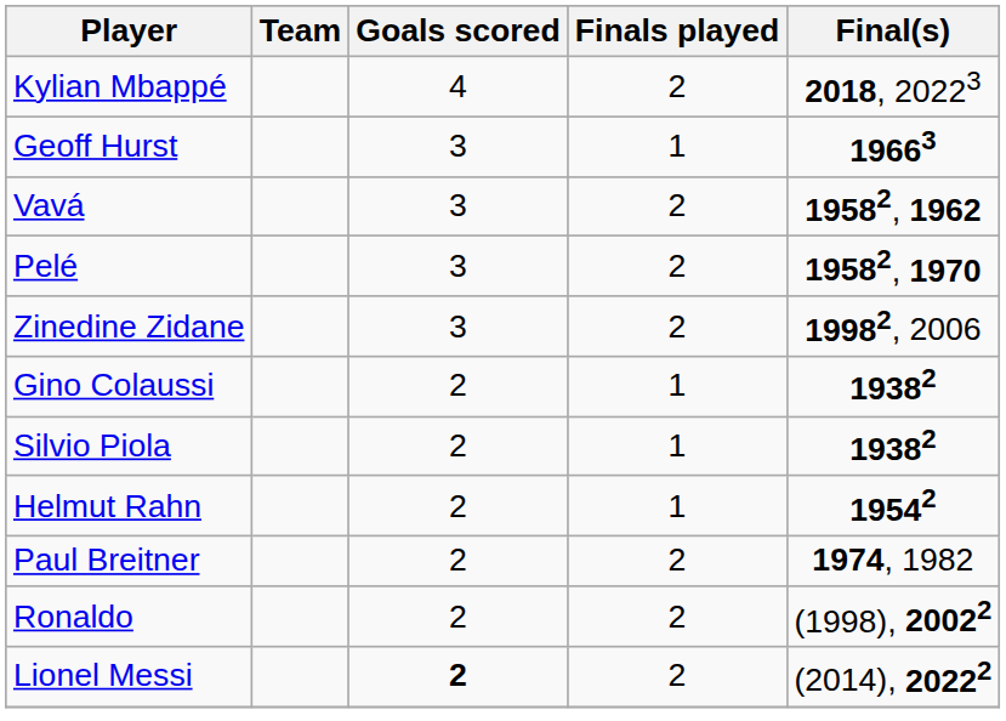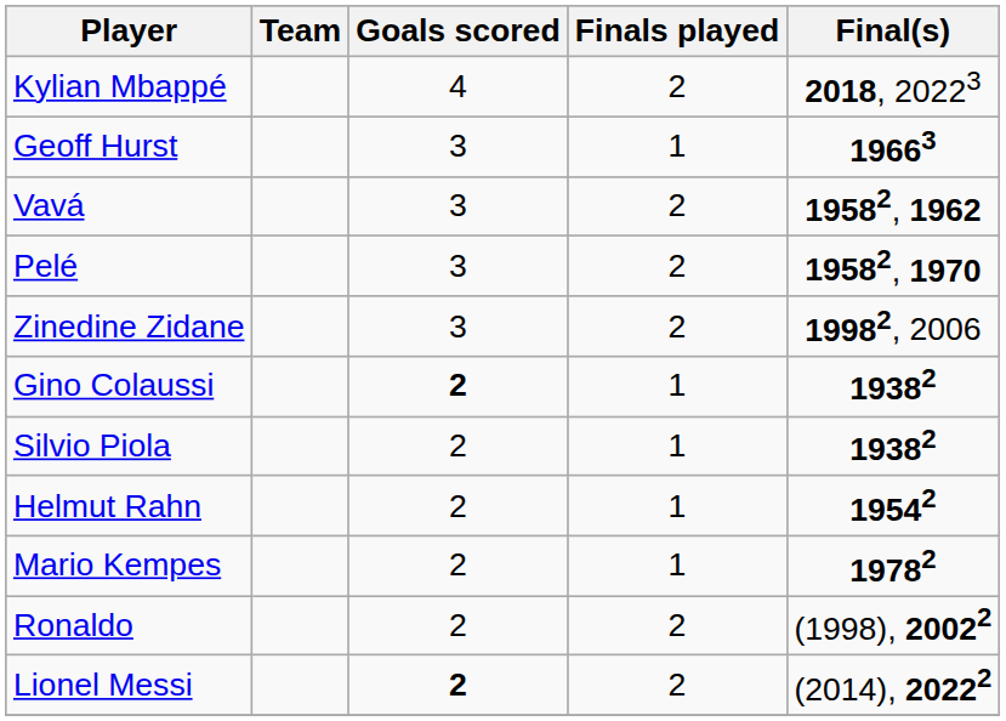Gino Colaussi | Goals scored: normal -> bold
+ row: Mario Kempes | 2 | 1 | 19782
- row: Paul Breitner | 2 | 2 | 1974, 1982
